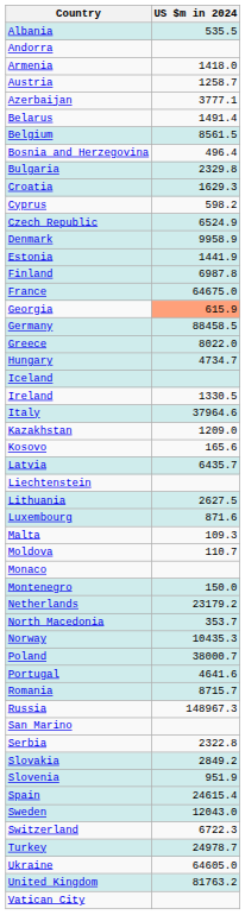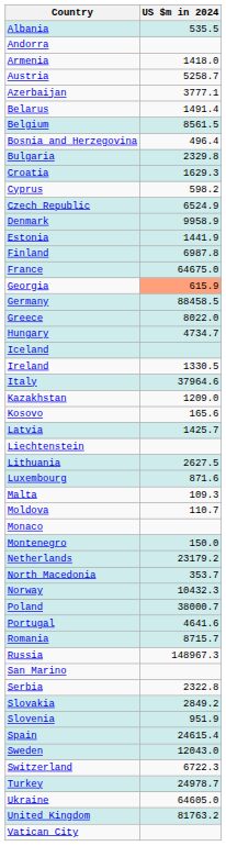Austria | US $m in 2024: 1258.7 -> 5258.7
Latvia | US $m in 2024: 6435.7 -> 1425.7
Norway | US $m in 2024: 10435.3 -> 10432.3
